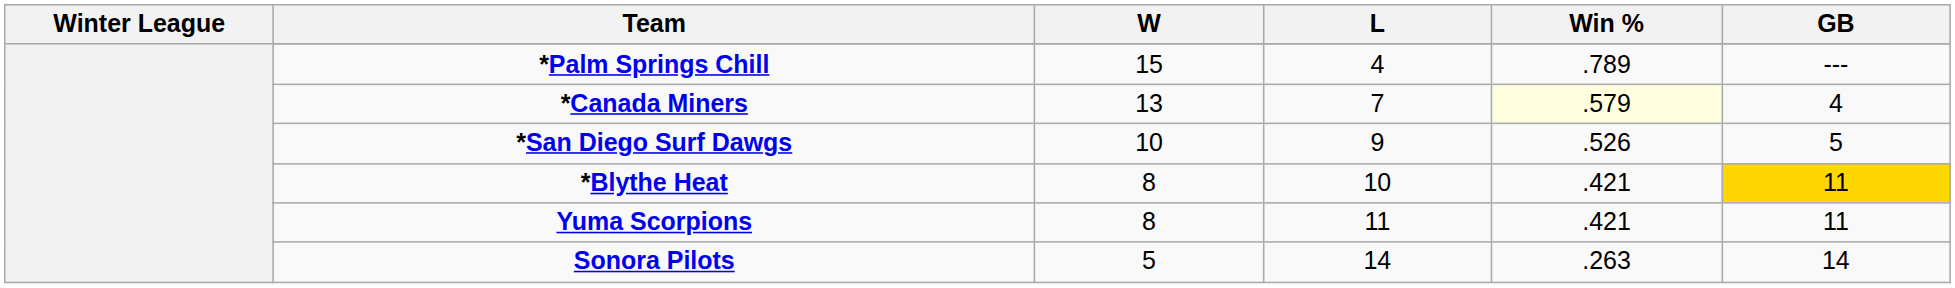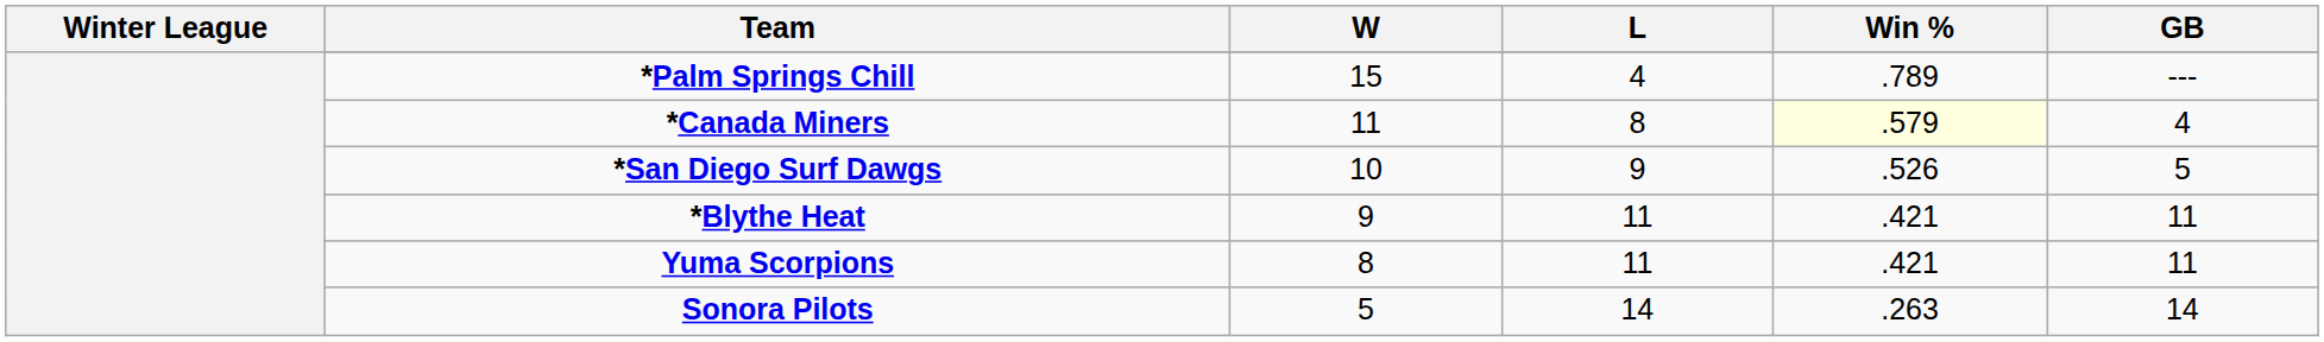*Canada Miners | W: 13 -> 11
*Canada Miners | L: 7 -> 8
*Blythe Heat | W: 8 -> 9
*Blythe Heat | L: 10 -> 11
*Blythe Heat | GB: gold background -> no background
